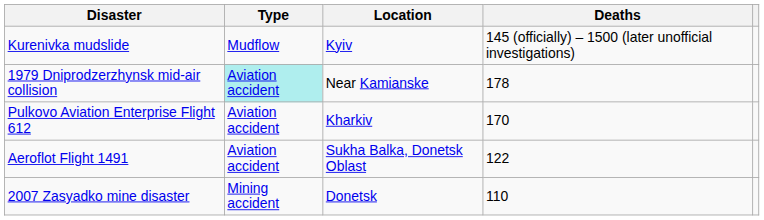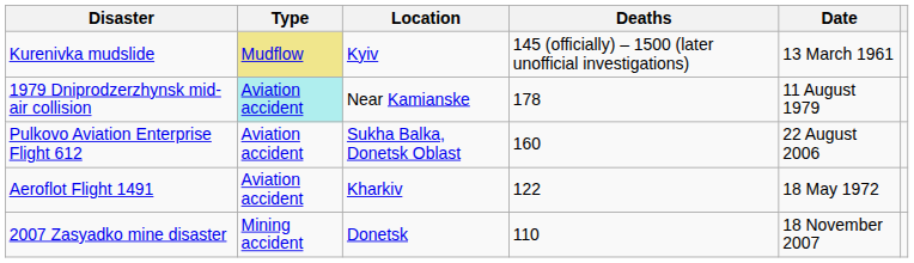+ column: Date | 13 March 1961 | 11 August 1979 | 22 August 2006 | 18 May 1972 | 18 November 2007
Kurenivka mudslide | Type: no background -> khaki background
Pulkovo Aviation Enterprise Flight 612 | Location: Kharkiv -> Sukha Balka, Donetsk Oblast
Pulkovo Aviation Enterprise Flight 612 | Deaths: 170 -> 160
Aeroflot Flight 1491 | Location: Sukha Balka, Donetsk Oblast -> Kharkiv
